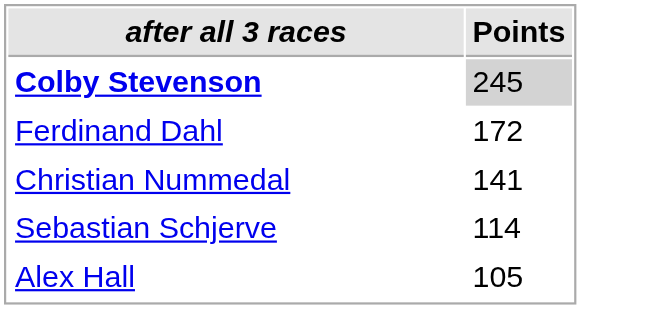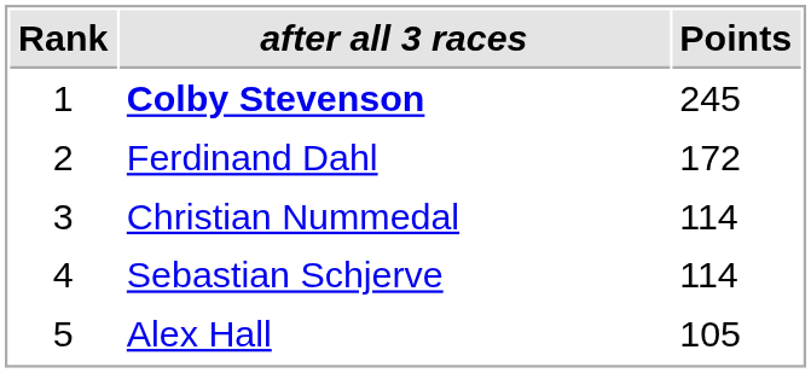+ column: Rank | 1 | 2 | 3 | 4 | 5
Colby Stevenson | Points: lightgrey background -> no background
Christian Nummedal | Points: 141 -> 114
